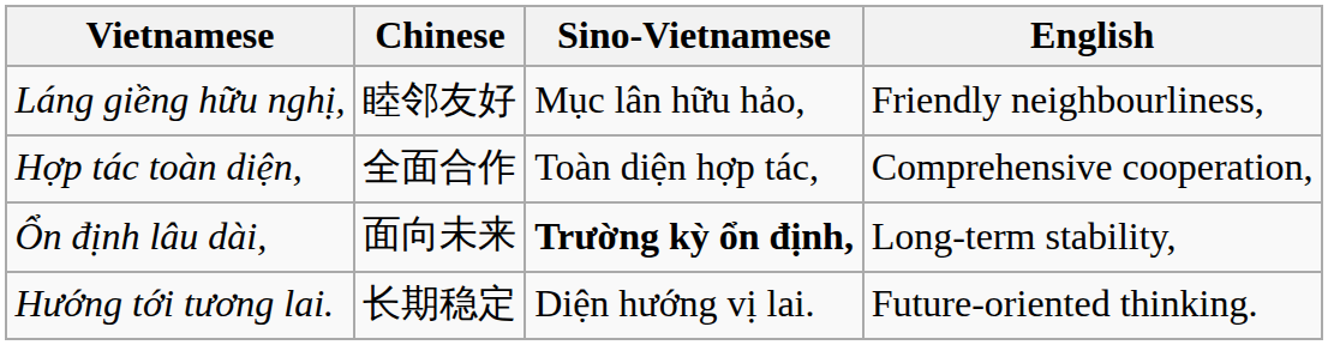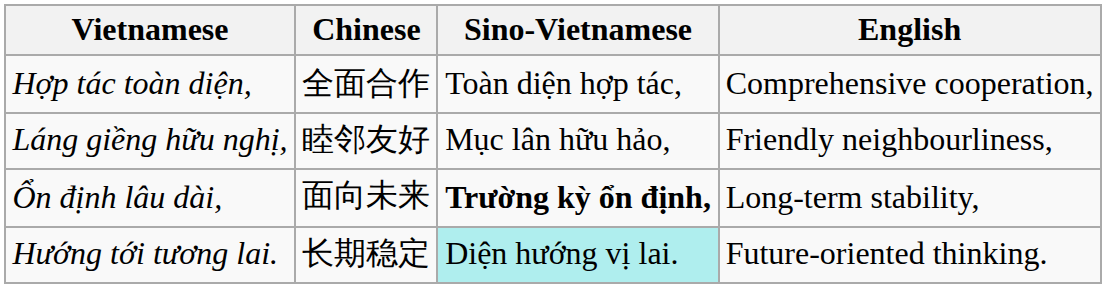rows swapped: Láng giềng hữu nghị, <-> Hợp tác toàn diện,
Hướng tới tương lai. | Sino-Vietnamese: no background -> paleturquoise background
